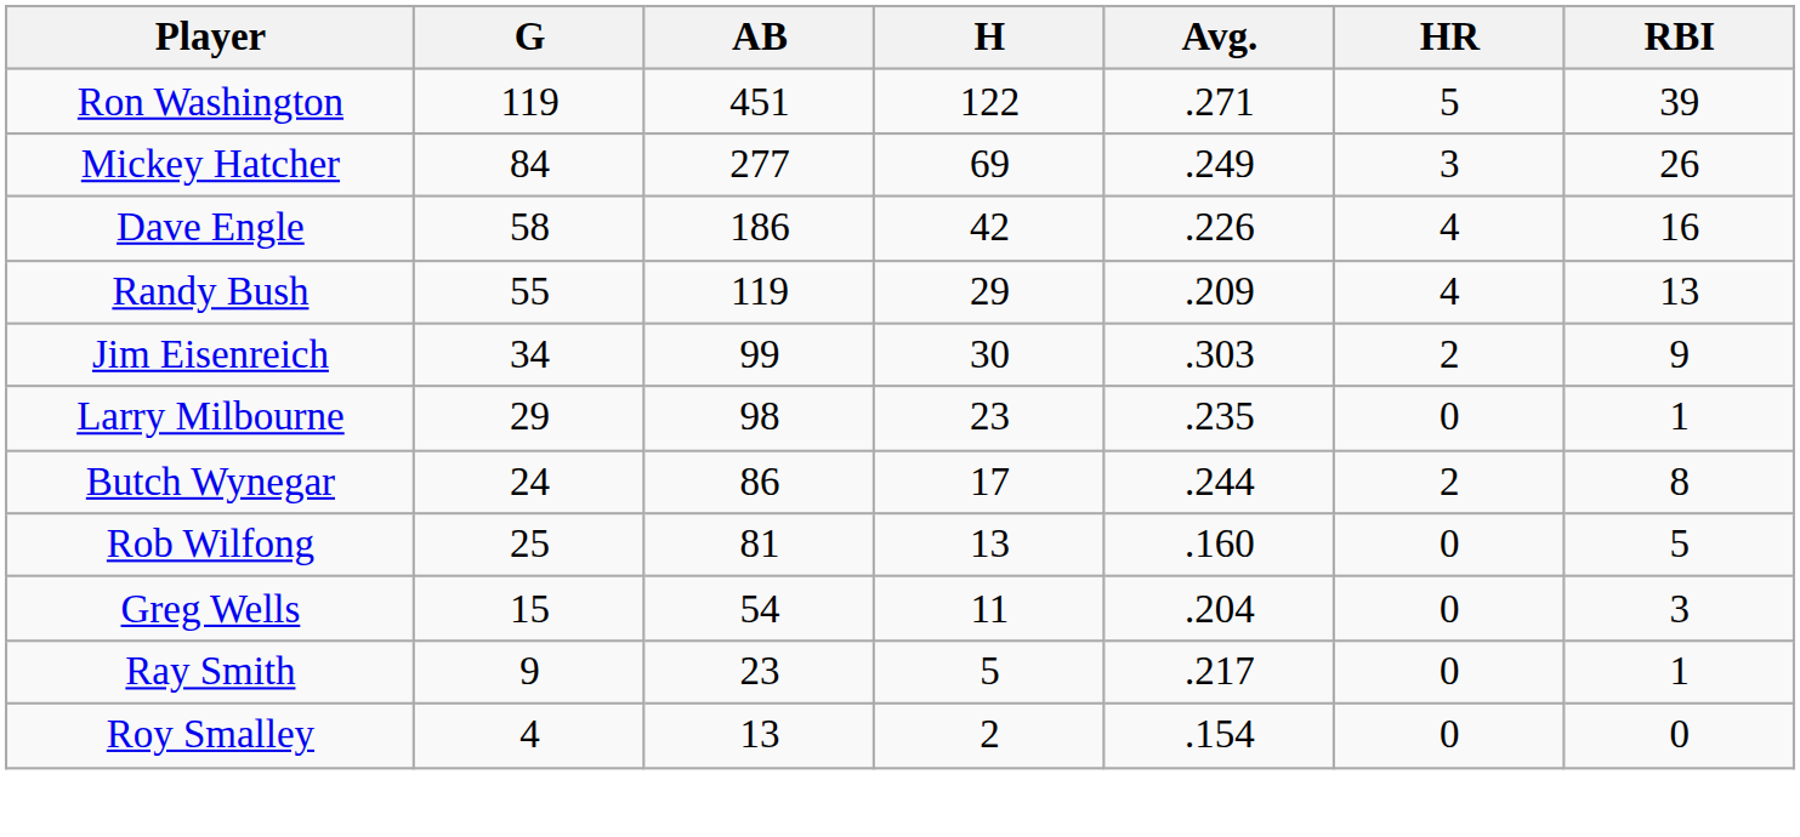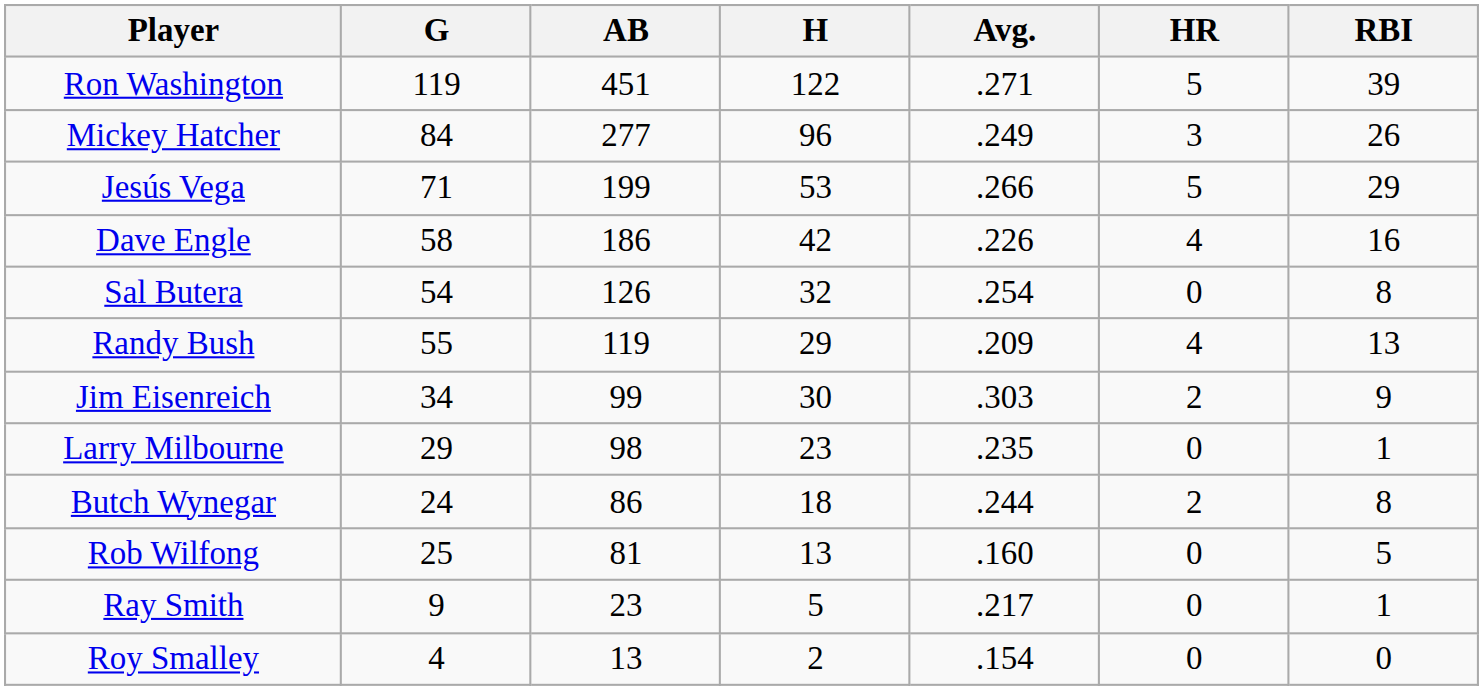Mickey Hatcher | H: 69 -> 96
+ row: Jesús Vega | 71 | 199 | 53 | .266 | 5 | 29
+ row: Sal Butera | 54 | 126 | 32 | .254 | 0 | 8
Butch Wynegar | H: 17 -> 18
- row: Greg Wells | 15 | 54 | 11 | .204 | 0 | 3
